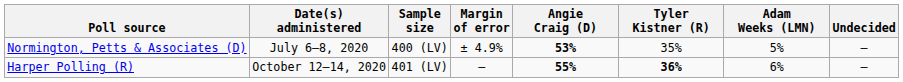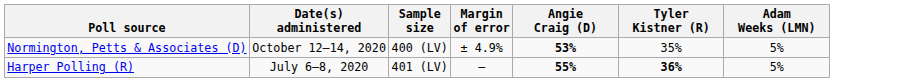- column: Undecided | – | –
Normington, Petts & Associates (D) | Date(s) administered: July 6–8, 2020 -> October 12–14, 2020
Harper Polling (R) | Date(s) administered: October 12–14, 2020 -> July 6–8, 2020
Harper Polling (R) | Adam Weeks (LMN): 6% -> 5%
